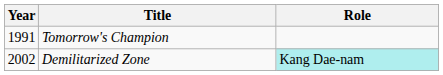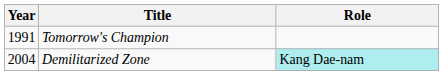Demilitarized Zone | Year: 2002 -> 2004
